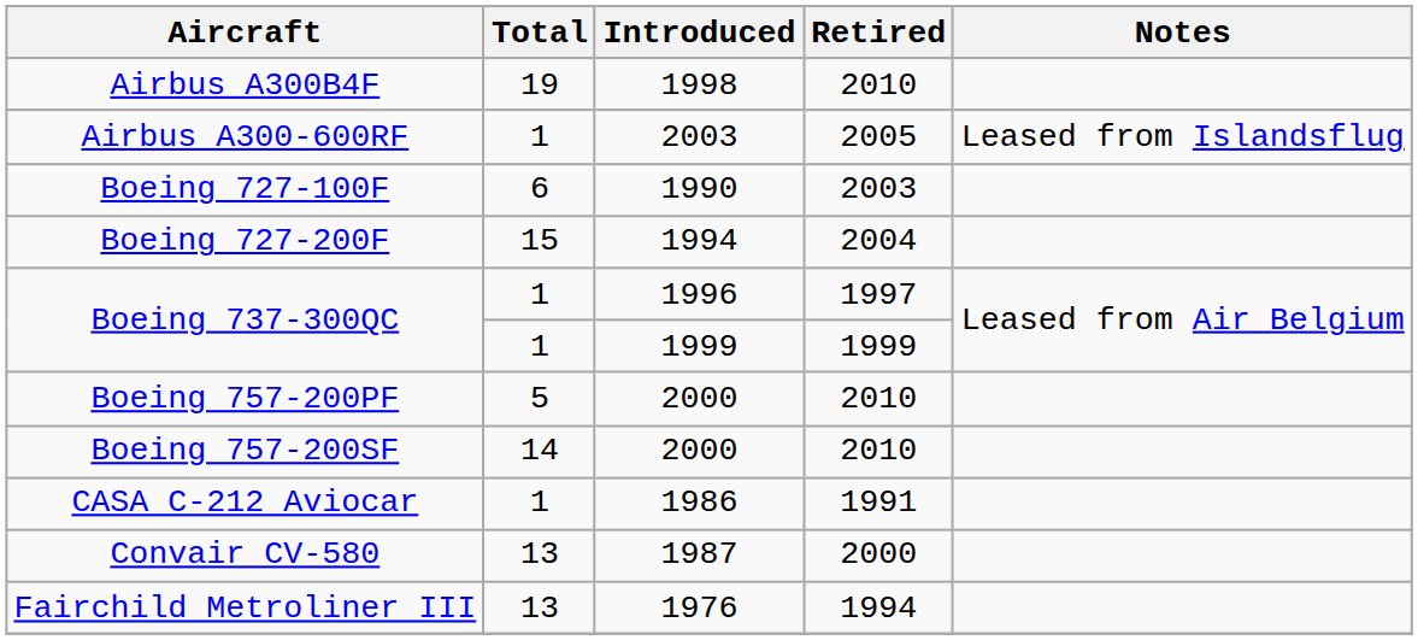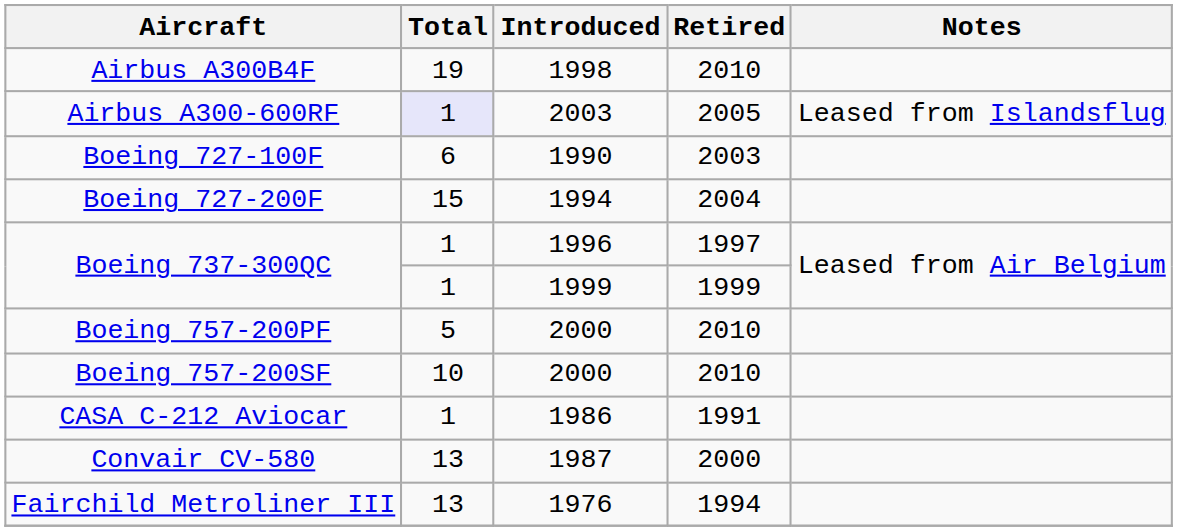Airbus A300-600RF | Total: no background -> lavender background
Boeing 757-200SF | Total: 14 -> 10
